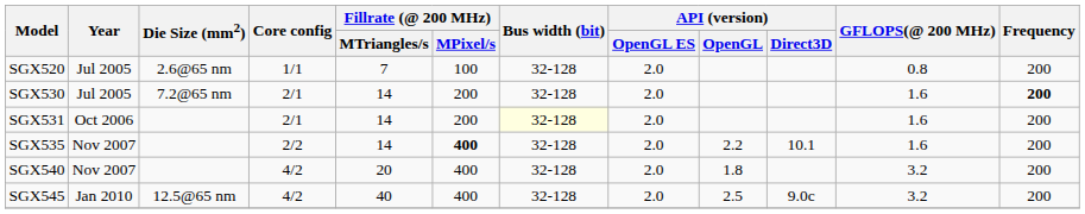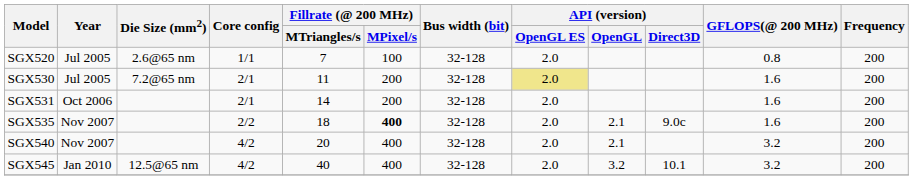SGX530 | Fillrate (@ 200 MHz) / MTriangles/s: 14 -> 11
SGX530 | API (version) / OpenGL ES: no background -> khaki background
SGX530 | Frequency: bold -> normal
SGX531 | Bus width (bit): lightyellow background -> no background
SGX535 | Fillrate (@ 200 MHz) / MTriangles/s: 14 -> 18
SGX535 | API (version) / OpenGL: 2.2 -> 2.1
SGX535 | API (version) / Direct3D: 10.1 -> 9.0c
SGX540 | API (version) / OpenGL: 1.8 -> 2.1
SGX545 | API (version) / OpenGL: 2.5 -> 3.2
SGX545 | API (version) / Direct3D: 9.0c -> 10.1
